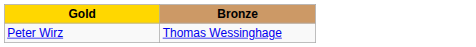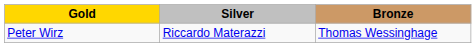+ column: Silver | Riccardo Materazzi
